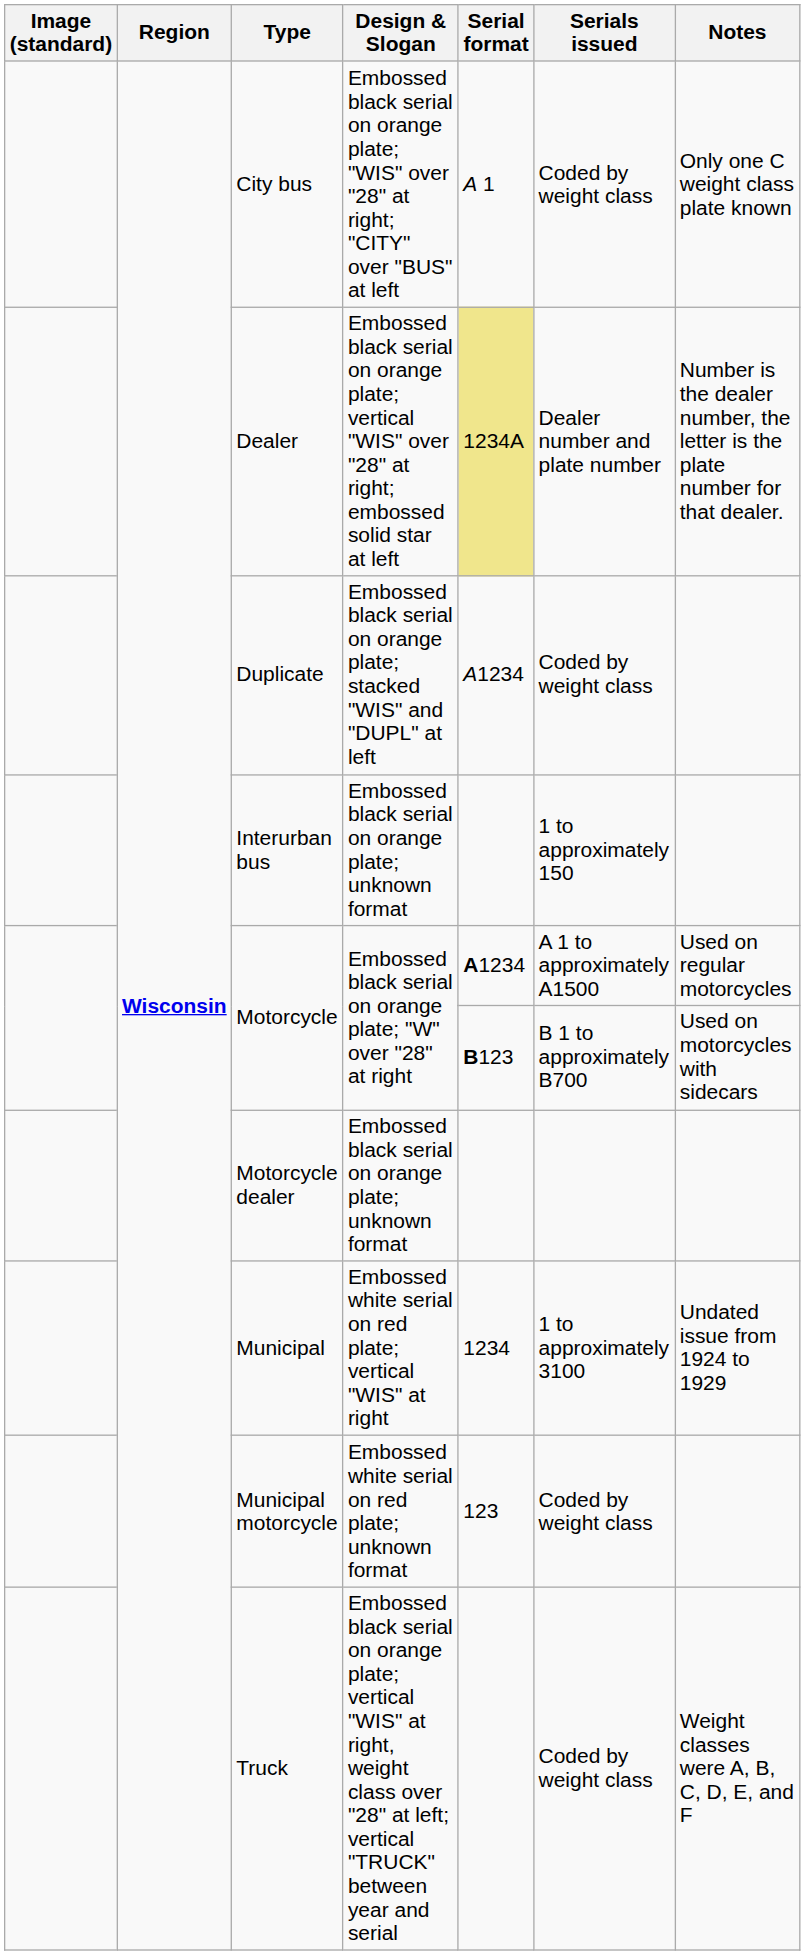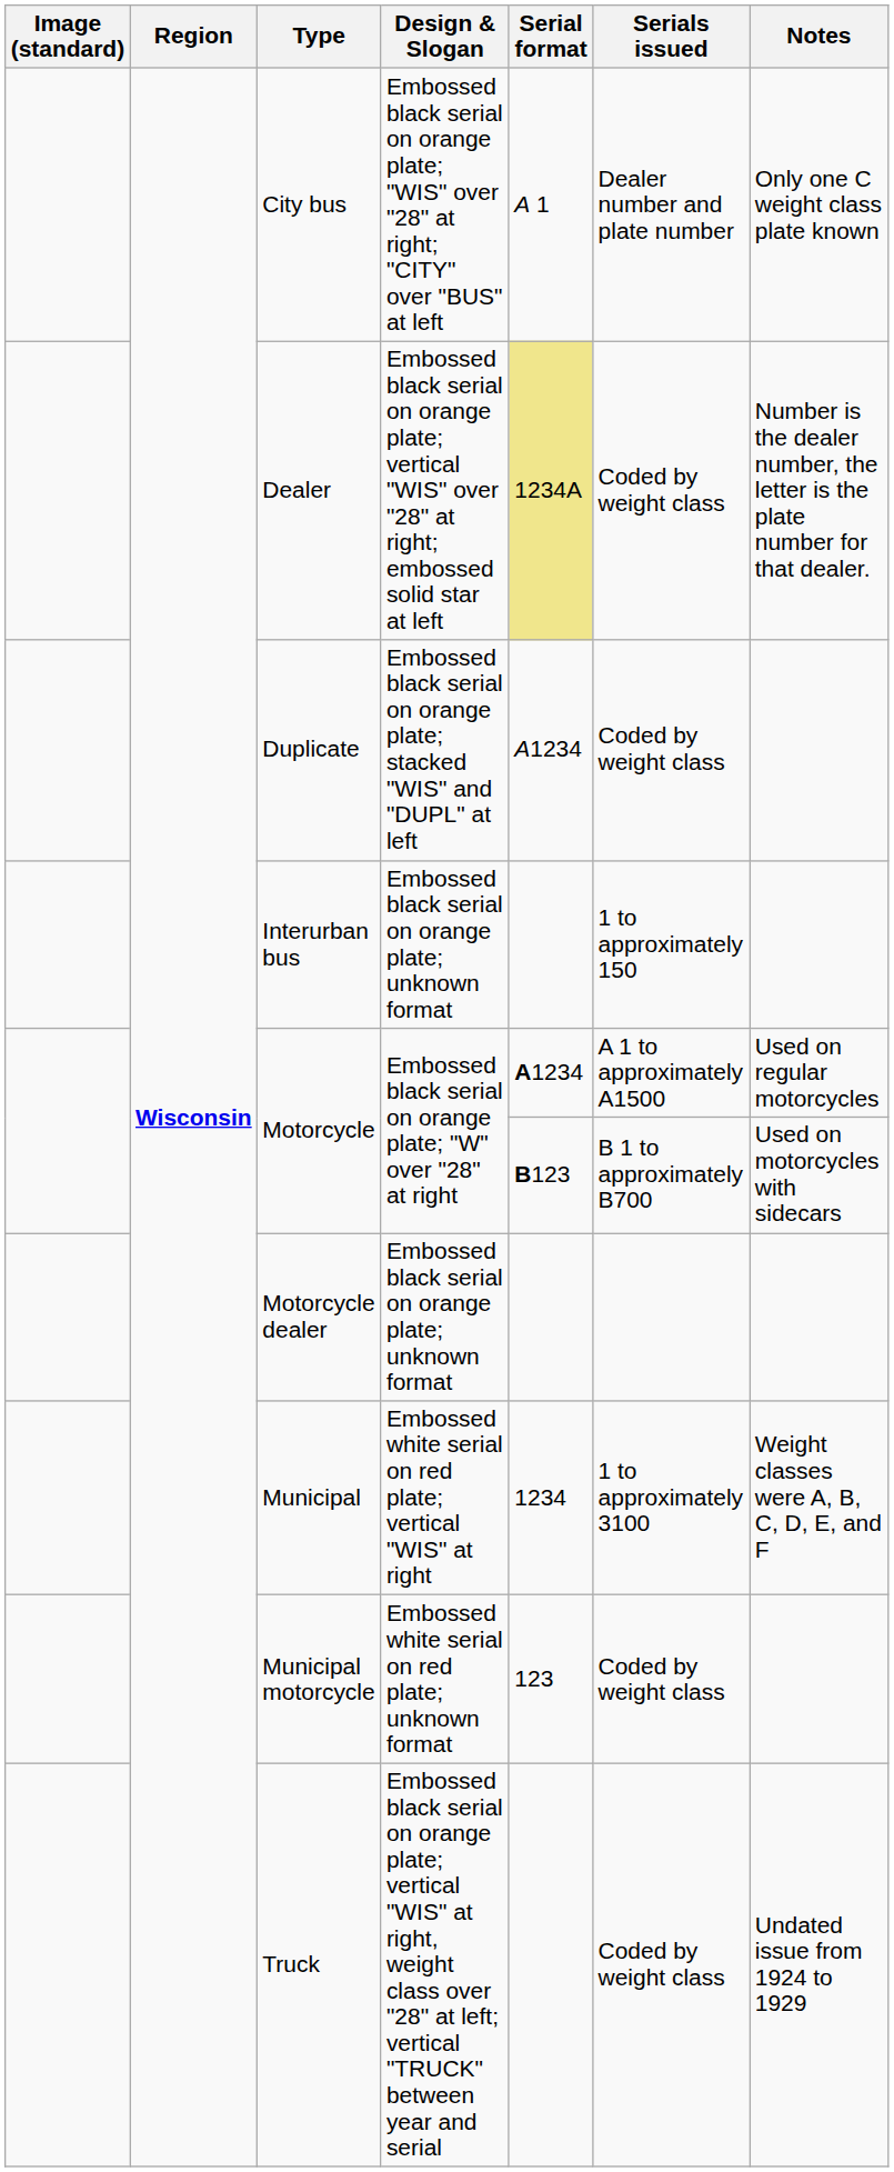City bus | Serials issued: Coded by weight class -> Dealer number and plate number
Dealer | Serials issued: Dealer number and plate number -> Coded by weight class
Municipal | Notes: Undated issue from 1924 to 1929 -> Weight classes were A, B, C, D, E, and F
Truck | Notes: Weight classes were A, B, C, D, E, and F -> Undated issue from 1924 to 1929
